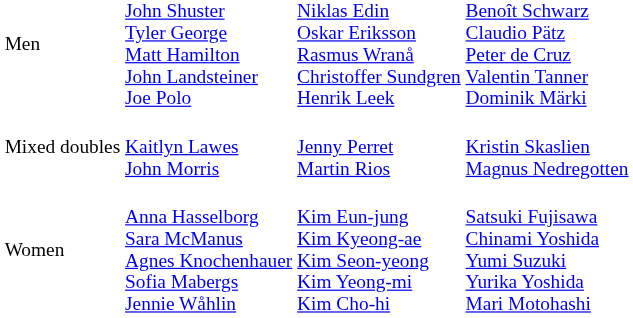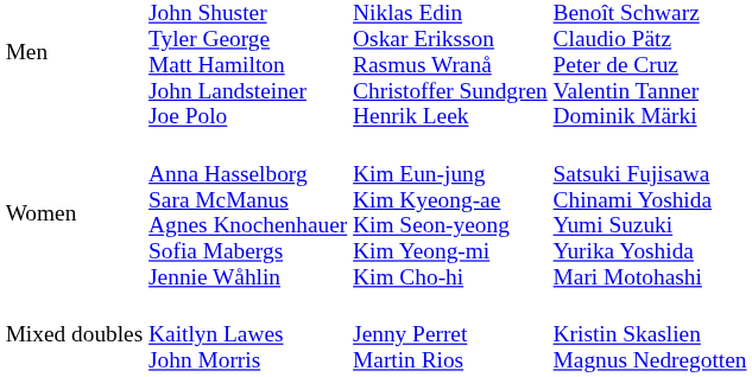rows swapped: Women <-> Mixed doubles
